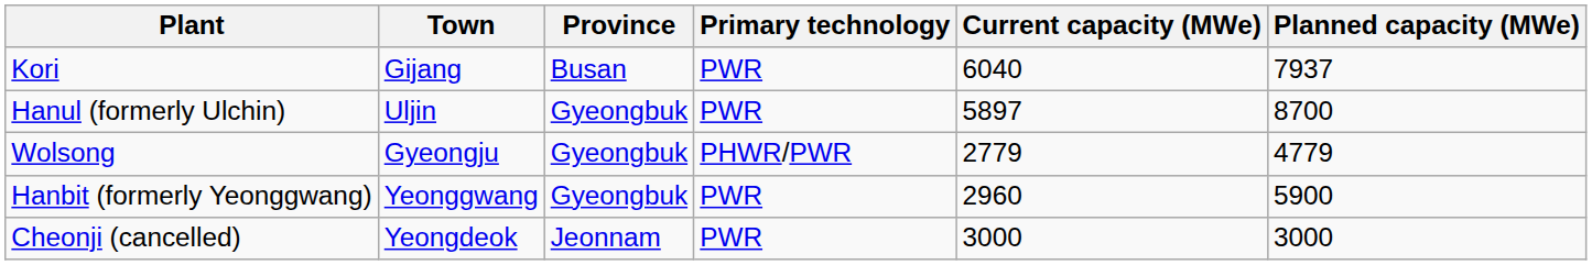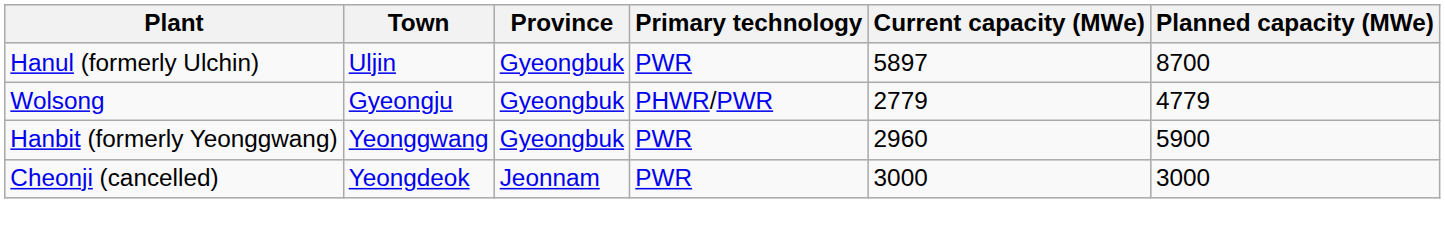- row: Kori | Gijang | Busan | PWR | 6040 | 7937
